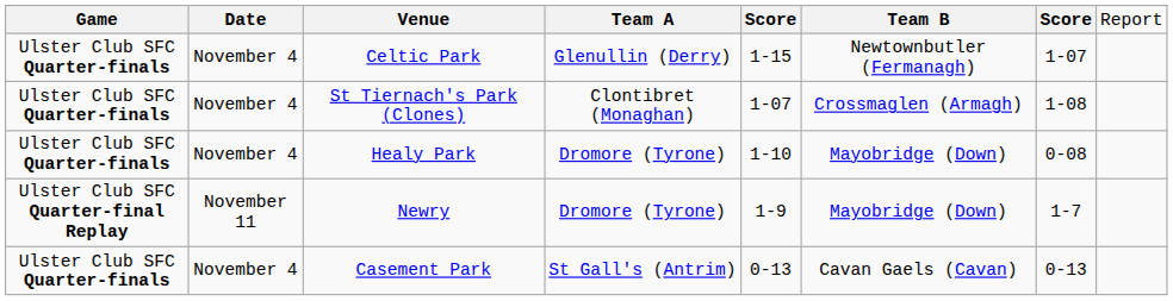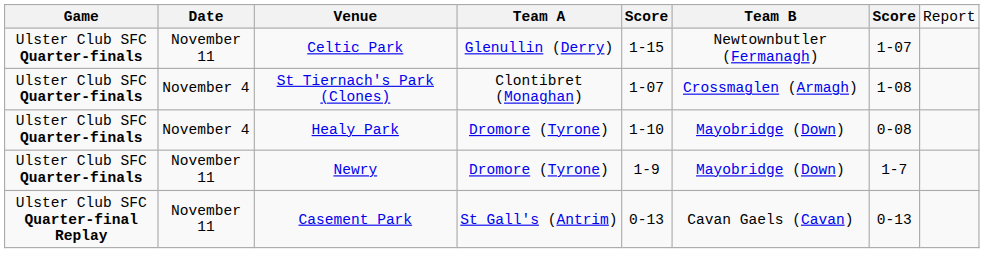Celtic Park | column 2: November 4 -> November 11
Newry | column 1: Ulster Club SFC Quarter-final Replay -> Ulster Club SFC Quarter-finals
Casement Park | column 1: Ulster Club SFC Quarter-finals -> Ulster Club SFC Quarter-final Replay
Casement Park | column 2: November 4 -> November 11
